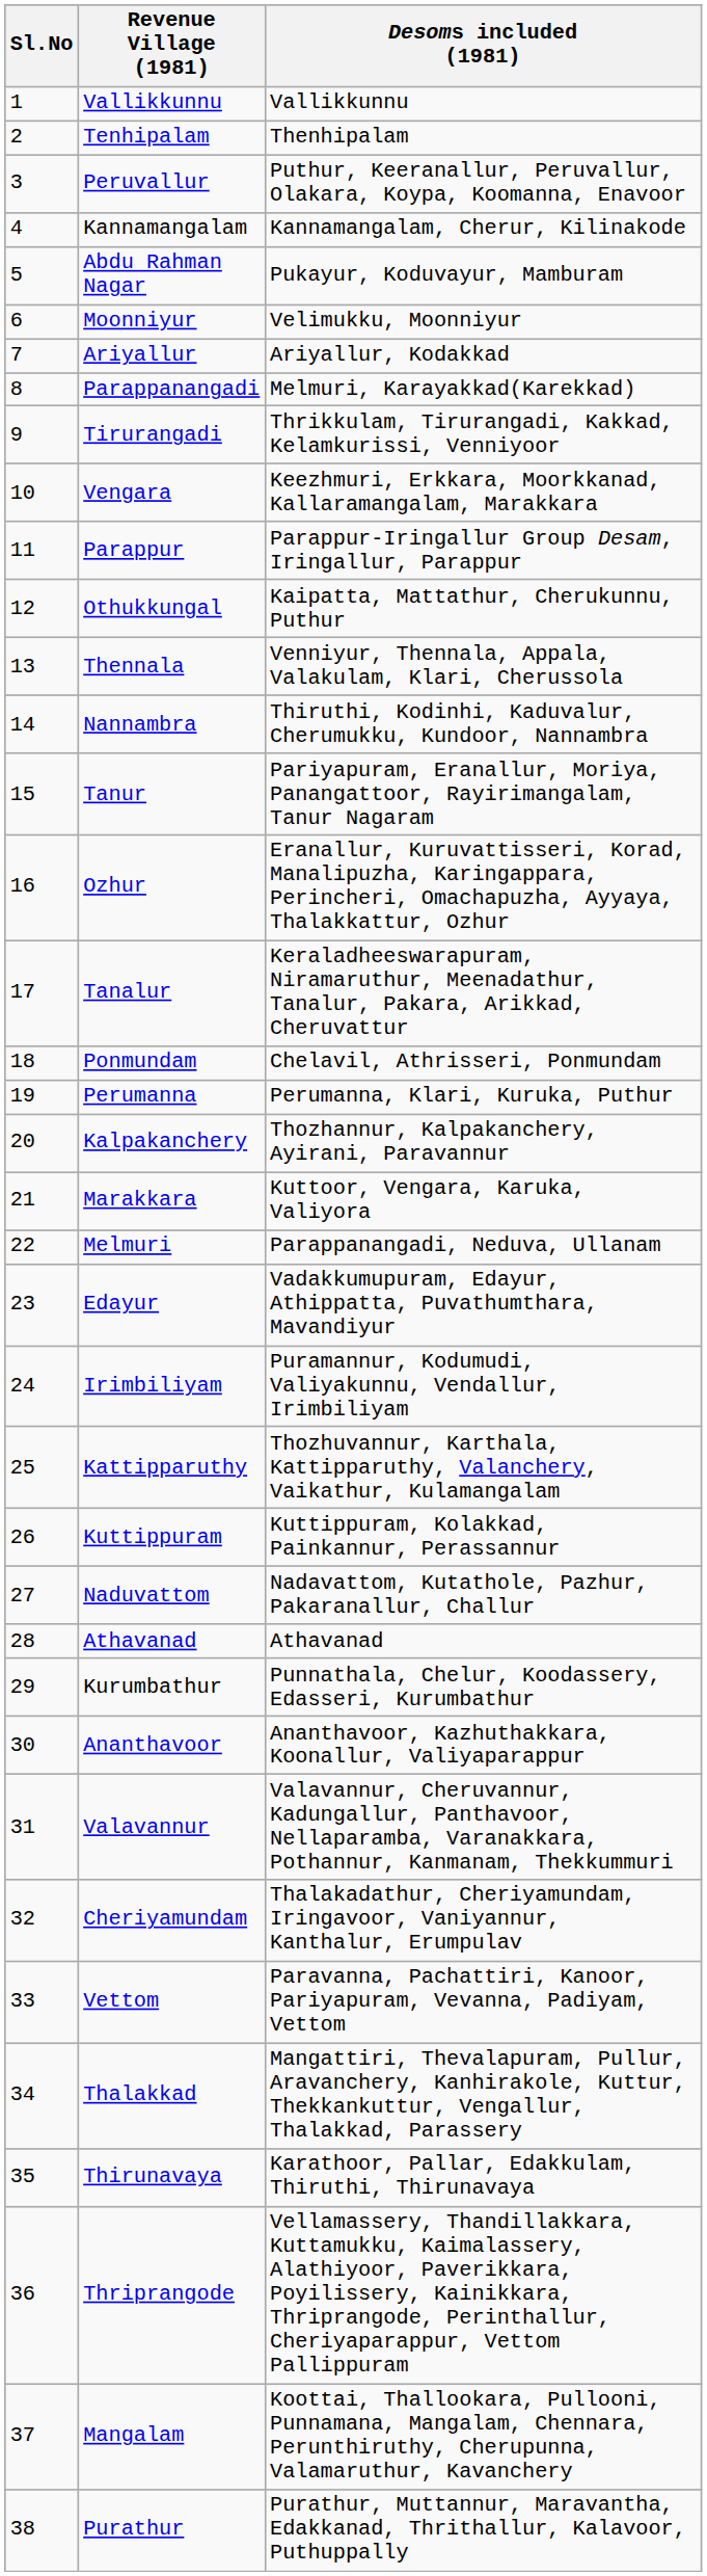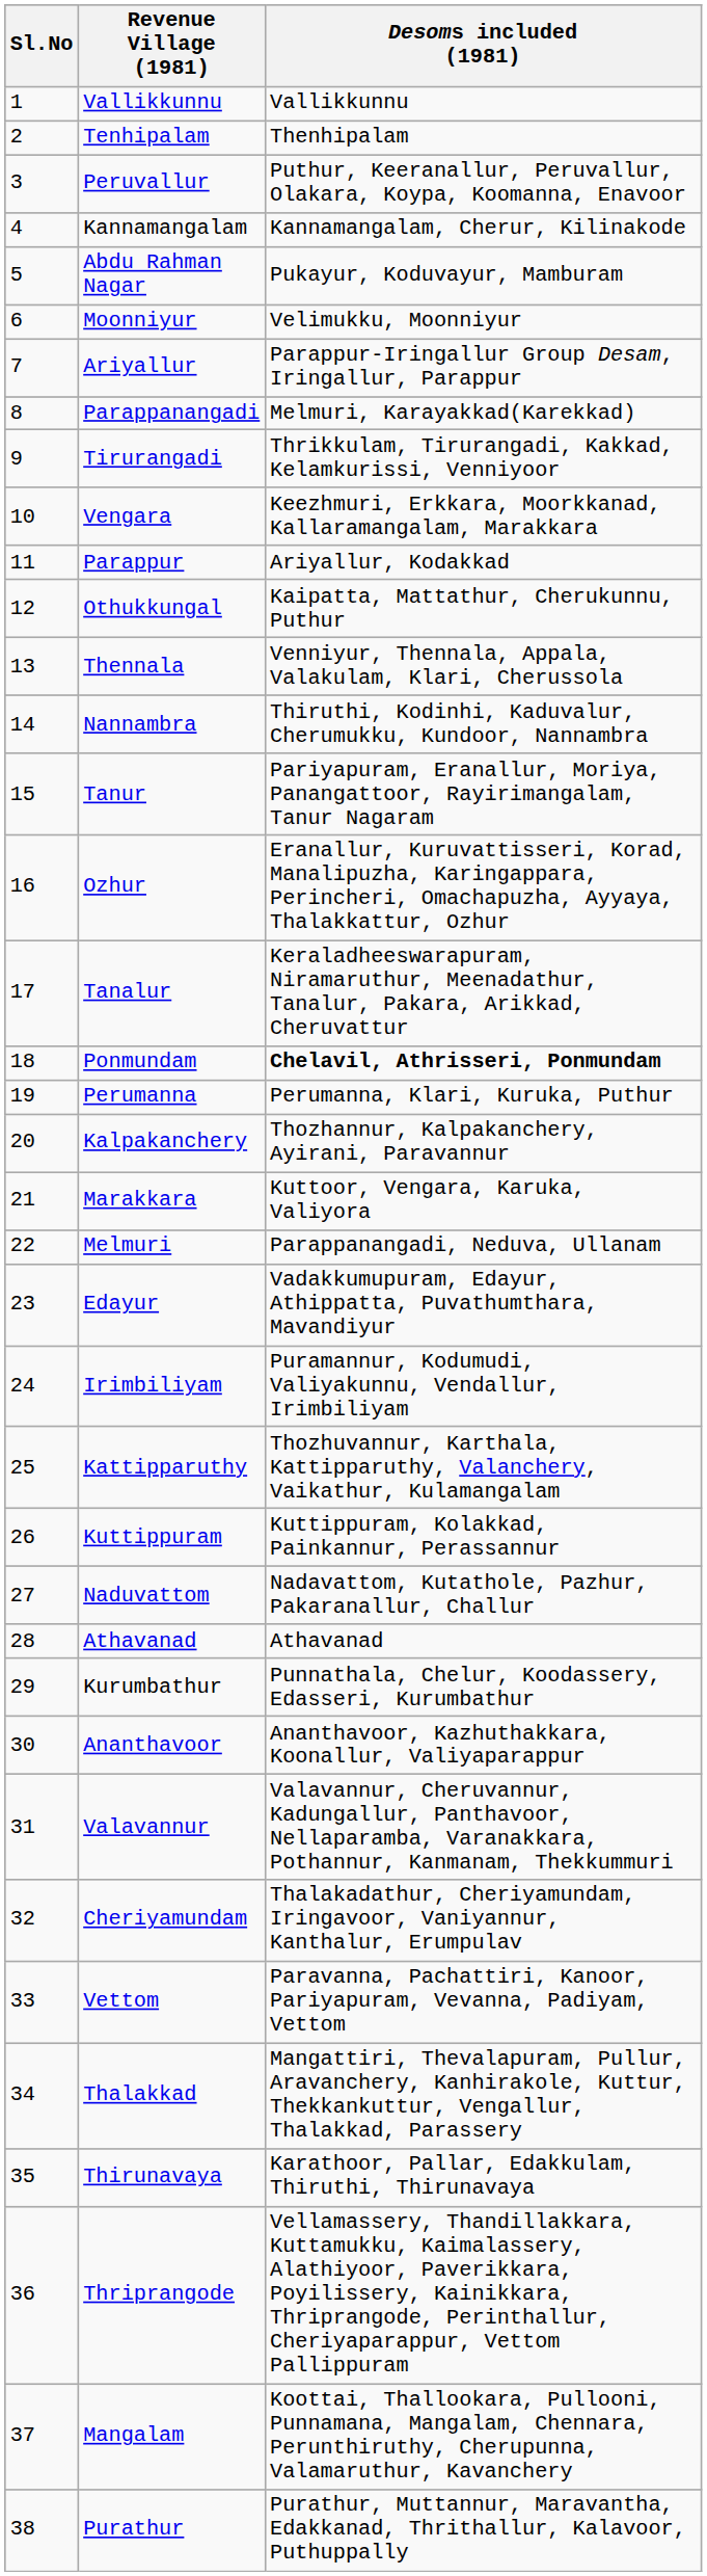Ariyallur | Desoms included (1981): Ariyallur, Kodakkad -> Parappur-Iringallur Group Desam, Iringallur, Parappur
Parappur | Desoms included (1981): Parappur-Iringallur Group Desam, Iringallur, Parappur -> Ariyallur, Kodakkad
Ponmundam | Desoms included (1981): normal -> bold
